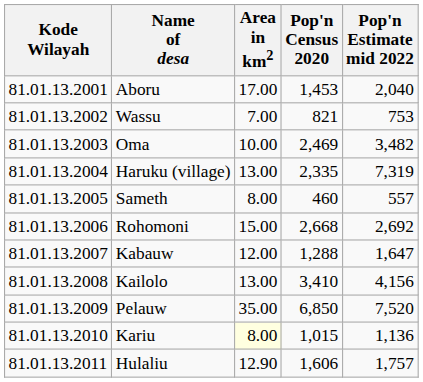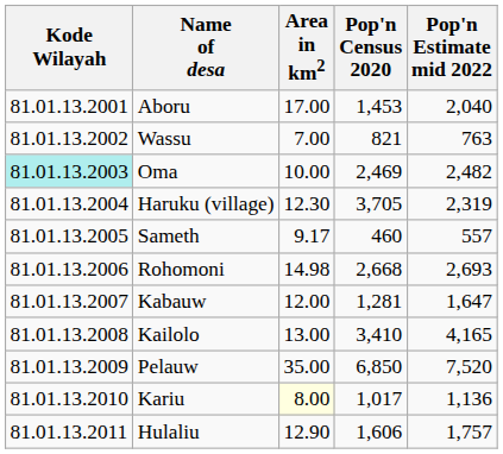Wassu | Pop'n Estimate mid 2022: 753 -> 763
Oma | Kode Wilayah: no background -> paleturquoise background
Oma | Pop'n Estimate mid 2022: 3,482 -> 2,482
Haruku (village) | Area in km2: 13.00 -> 12.30
Haruku (village) | Pop'n Census 2020: 2,335 -> 3,705
Haruku (village) | Pop'n Estimate mid 2022: 7,319 -> 2,319
Sameth | Area in km2: 8.00 -> 9.17
Rohomoni | Area in km2: 15.00 -> 14.98
Rohomoni | Pop'n Estimate mid 2022: 2,692 -> 2,693
Kabauw | Pop'n Census 2020: 1,288 -> 1,281
Kailolo | Pop'n Estimate mid 2022: 4,156 -> 4,165
Kariu | Pop'n Census 2020: 1,015 -> 1,017
